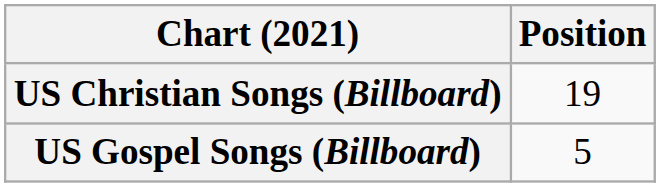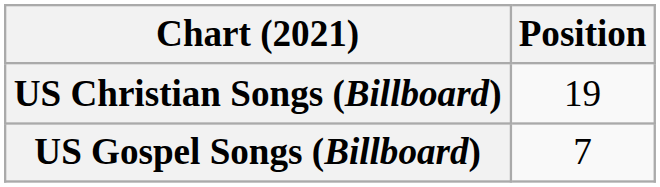US Gospel Songs (Billboard) | Position: 5 -> 7
